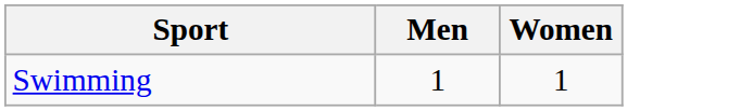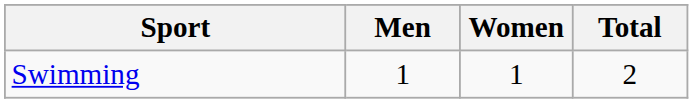+ column: Total | 2
